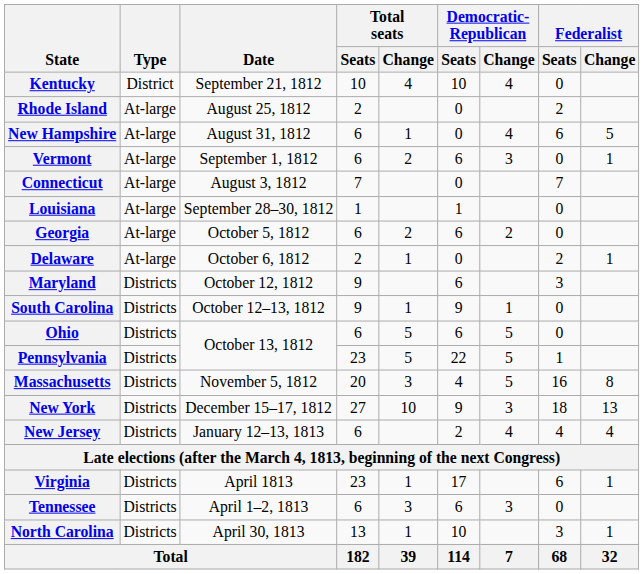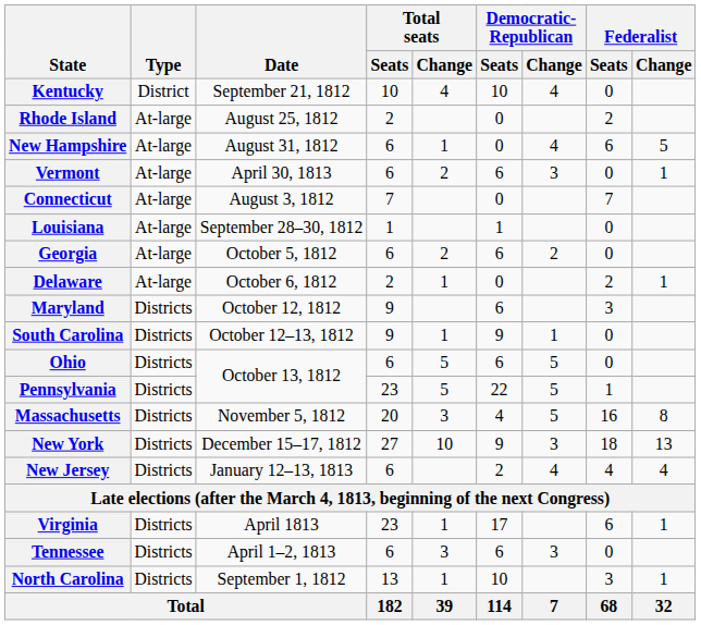Vermont | Date: September 1, 1812 -> April 30, 1813
North Carolina | Date: April 30, 1813 -> September 1, 1812
